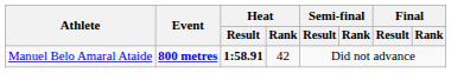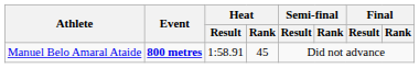Manuel Belo Amaral Ataide | Heat / Result: bold -> normal
Manuel Belo Amaral Ataide | Heat / Rank: 42 -> 45
